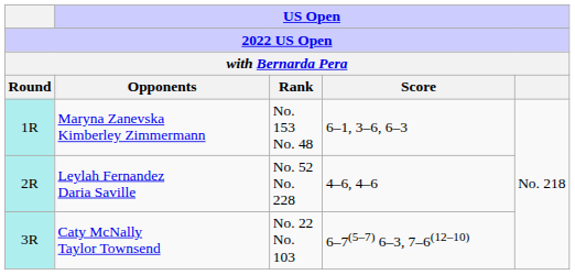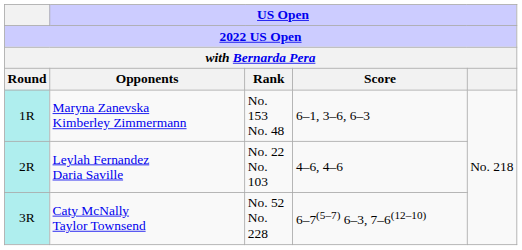Leylah Fernandez Daria Saville | US Open / Rank: No. 52 No. 228 -> No. 22 No. 103
Caty McNally Taylor Townsend | US Open / Rank: No. 22 No. 103 -> No. 52 No. 228
